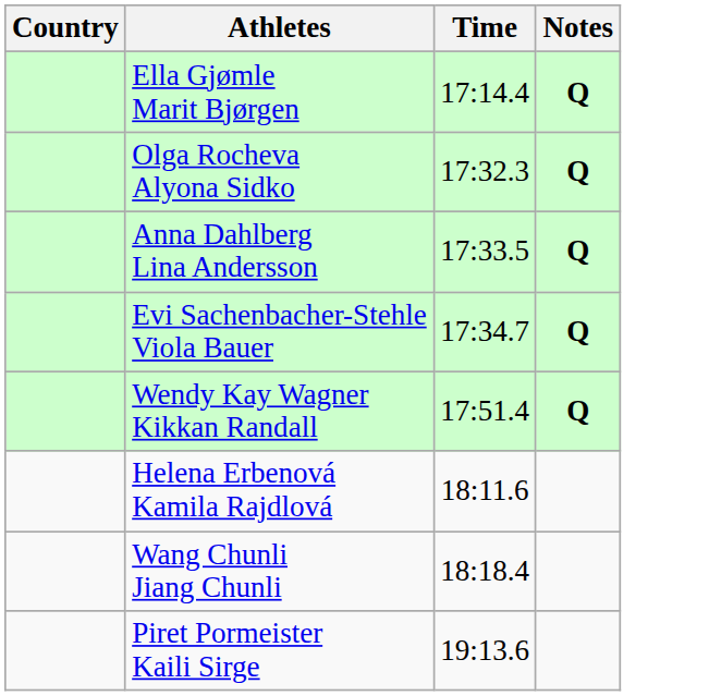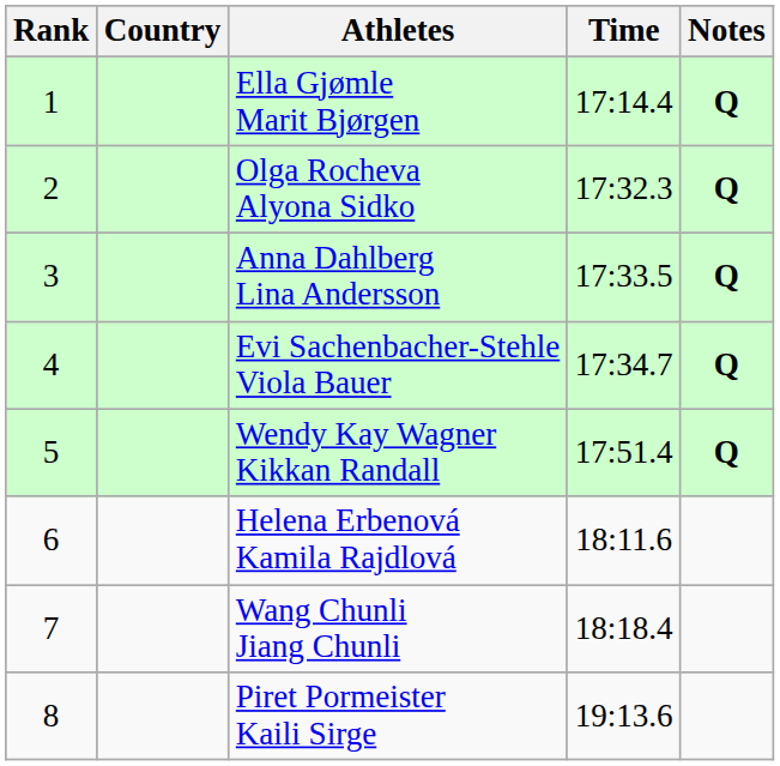+ column: Rank | 1 | 2 | 3 | 4 | 5 | 6 | 7 | 8
